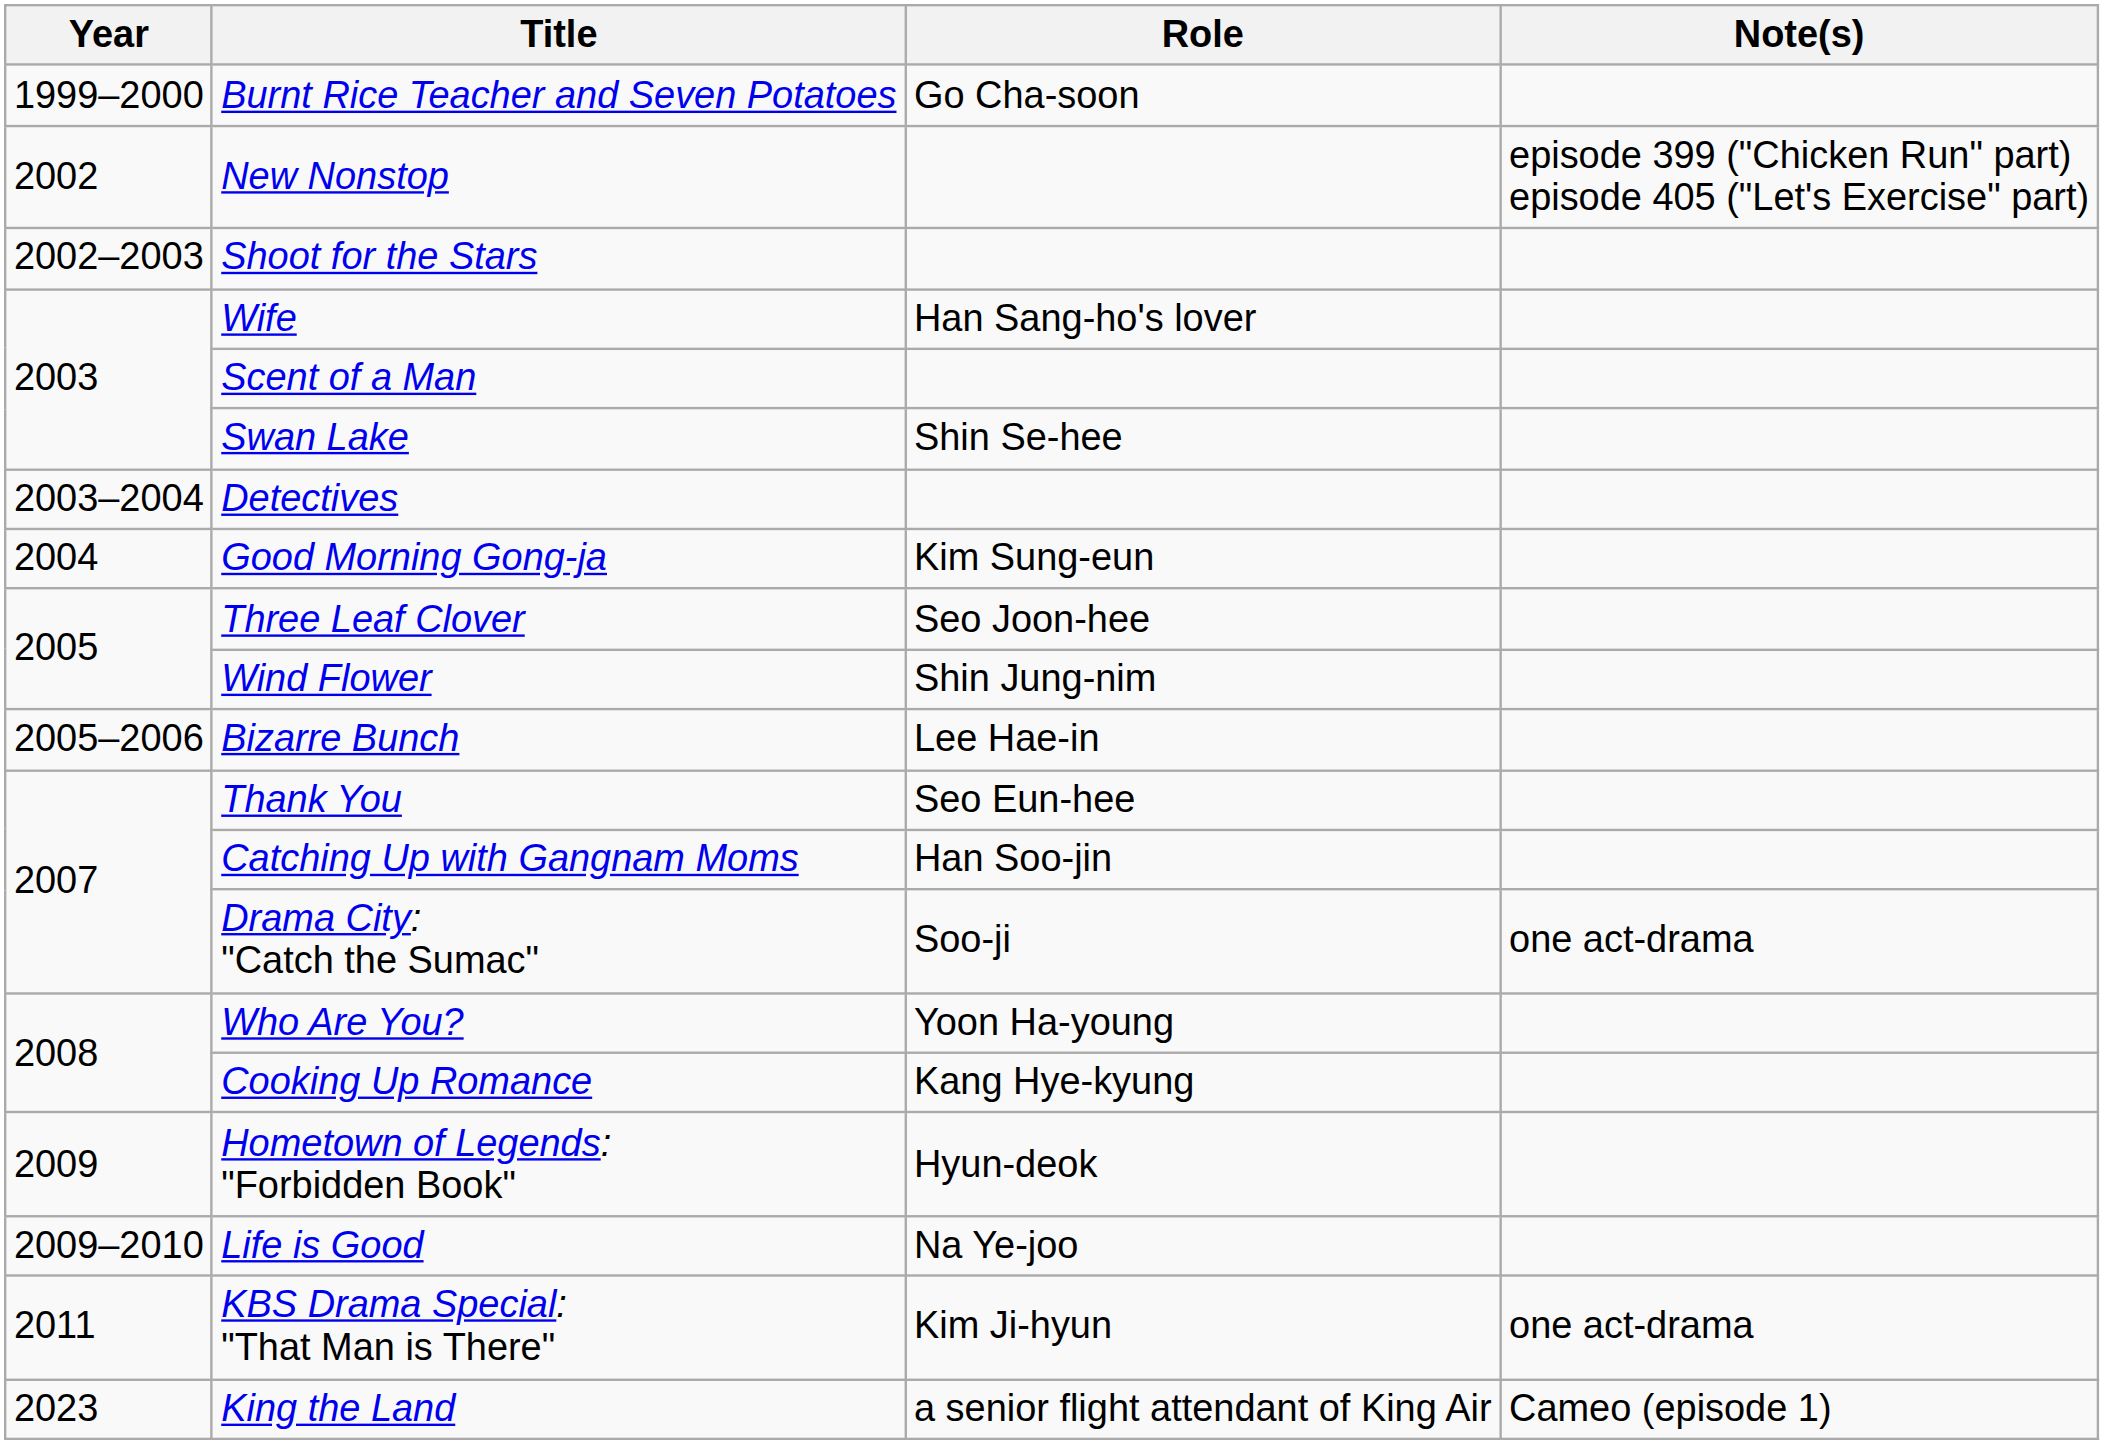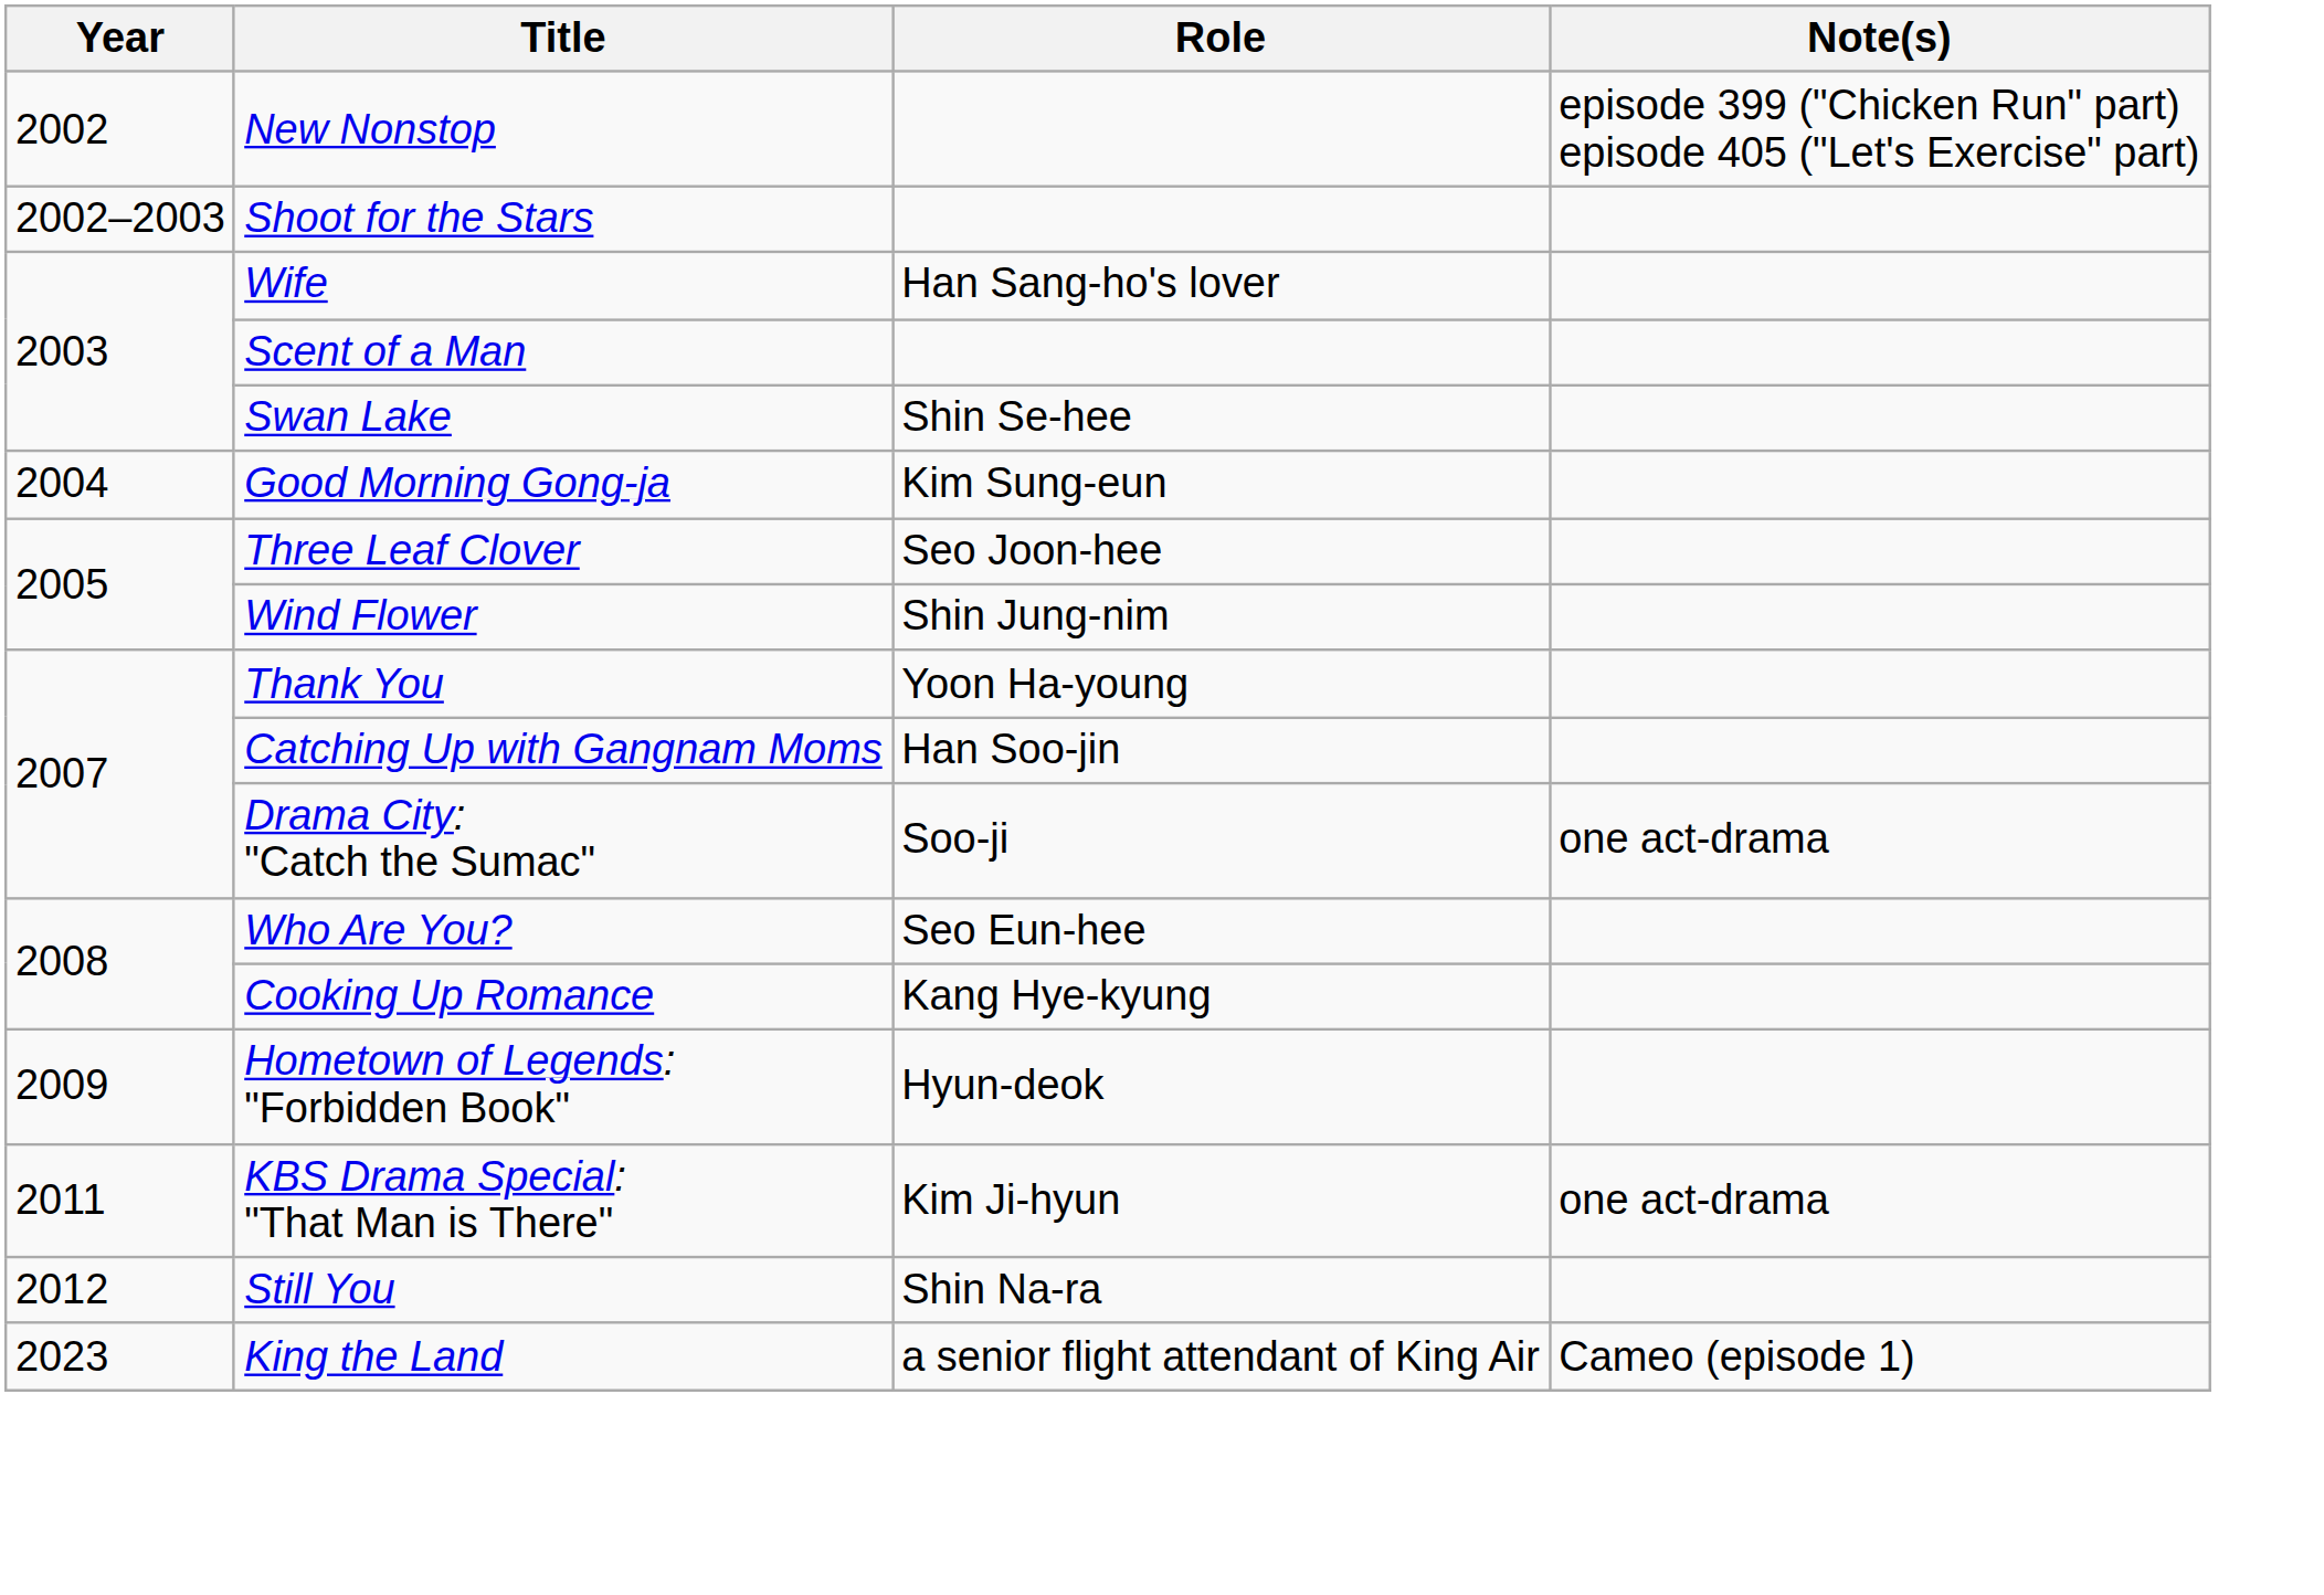- row: 1999–2000 | Burnt Rice Teacher and Seven Potatoes | Go Cha-soon
- row: 2003–2004 | Detectives
- row: 2005–2006 | Bizarre Bunch | Lee Hae-in
Thank You | Role: Seo Eun-hee -> Yoon Ha-young
Who Are You? | Role: Yoon Ha-young -> Seo Eun-hee
- row: 2009–2010 | Life is Good | Na Ye-joo
+ row: 2012 | Still You | Shin Na-ra
